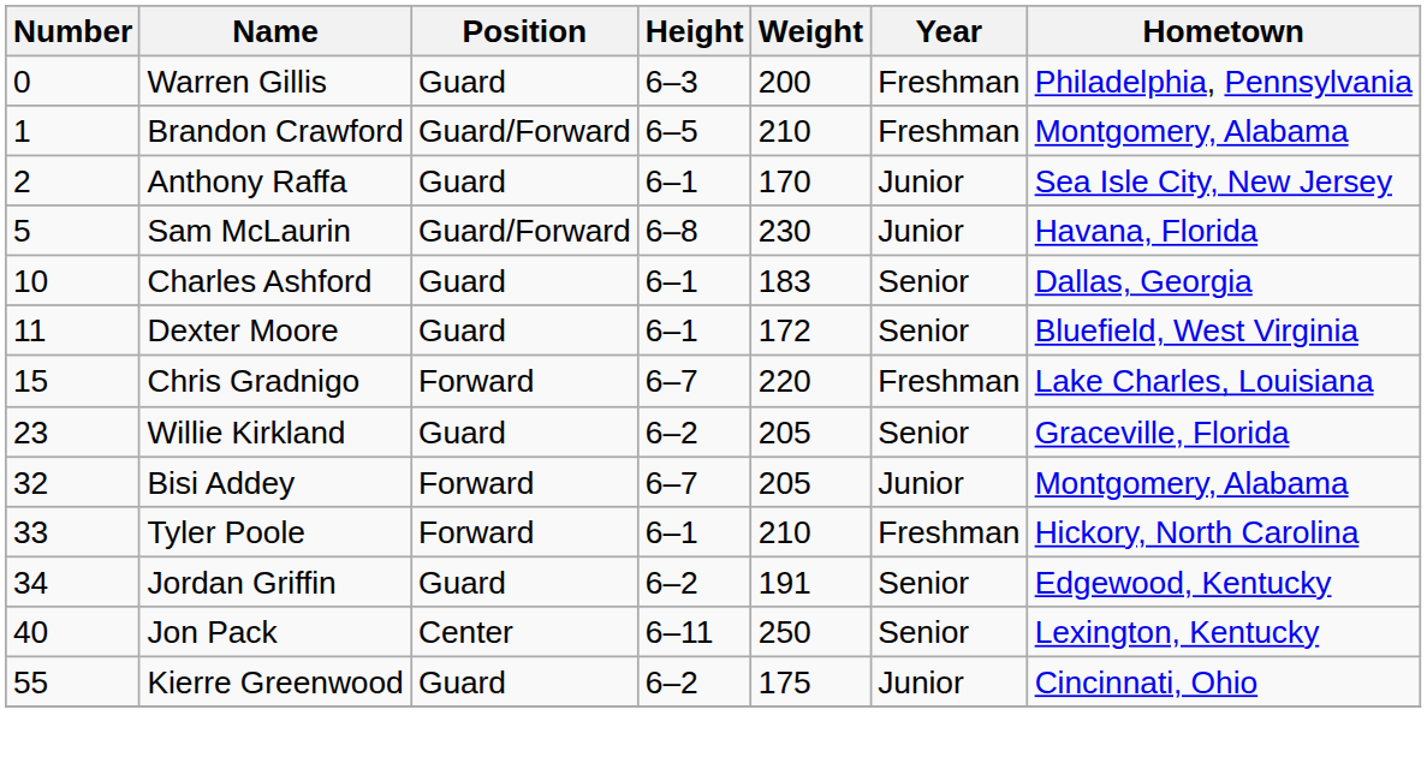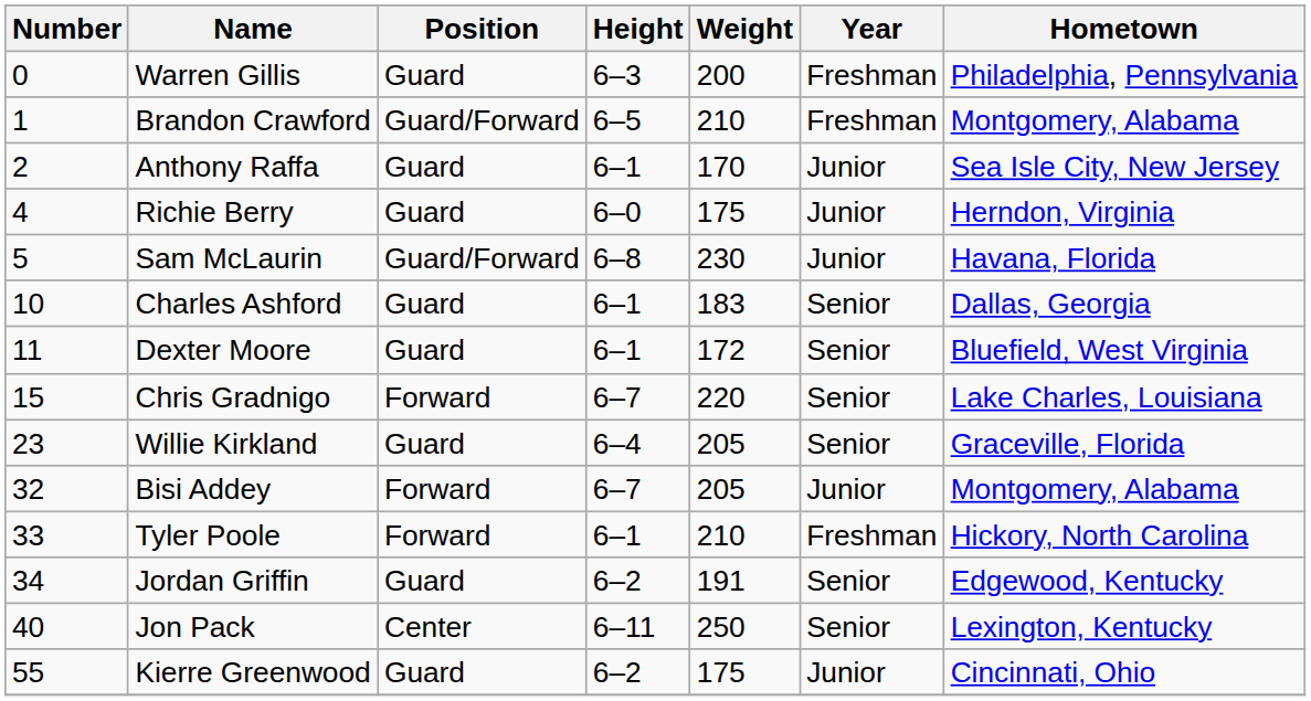+ row: 4 | Richie Berry | Guard | 6–0 | 175 | Junior | Herndon, Virginia
Chris Gradnigo | Year: Freshman -> Senior
Willie Kirkland | Height: 6–2 -> 6–4
